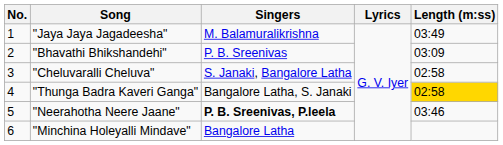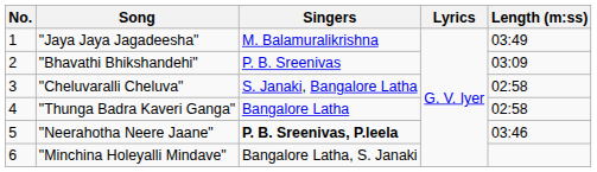"Thunga Badra Kaveri Ganga" | Singers: Bangalore Latha, S. Janaki -> Bangalore Latha
"Thunga Badra Kaveri Ganga" | Length (m:ss): gold background -> no background
"Minchina Holeyalli Mindave" | Singers: Bangalore Latha -> Bangalore Latha, S. Janaki
